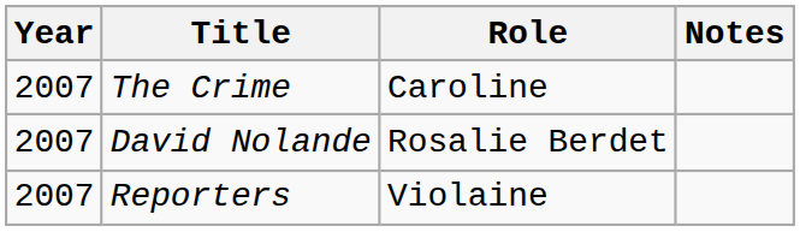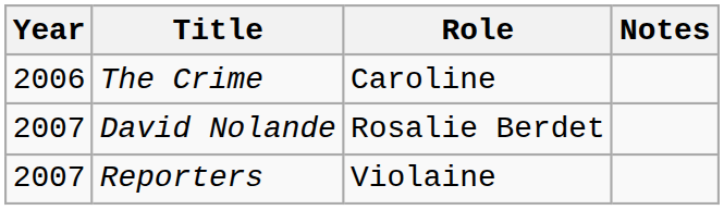The Crime | Year: 2007 -> 2006
